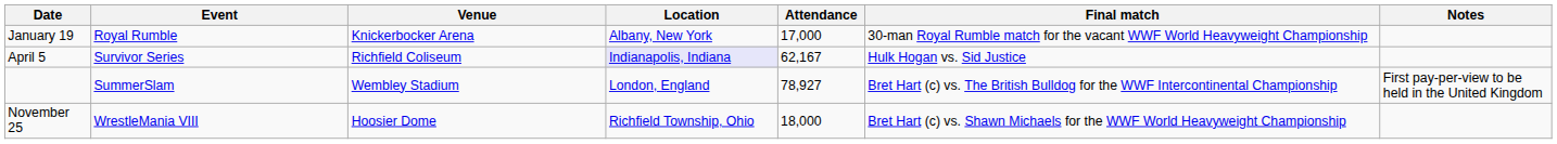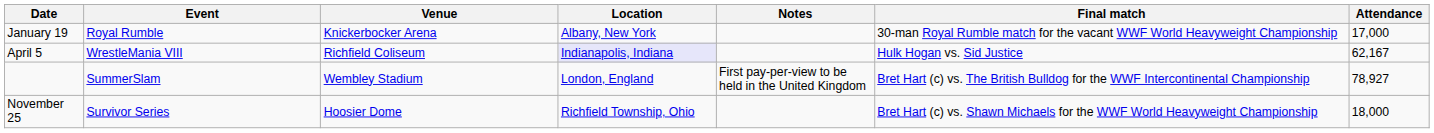columns swapped: Attendance <-> Notes
April 5 | Event: Survivor Series -> WrestleMania VIII
November 25 | Event: WrestleMania VIII -> Survivor Series
